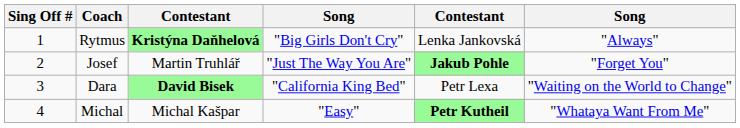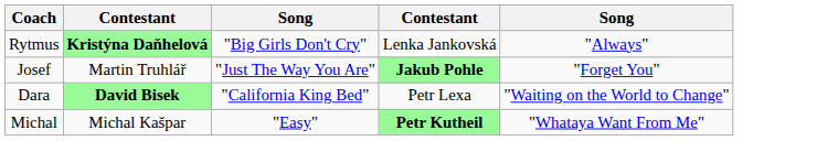- column: Sing Off # | 1 | 2 | 3 | 4
